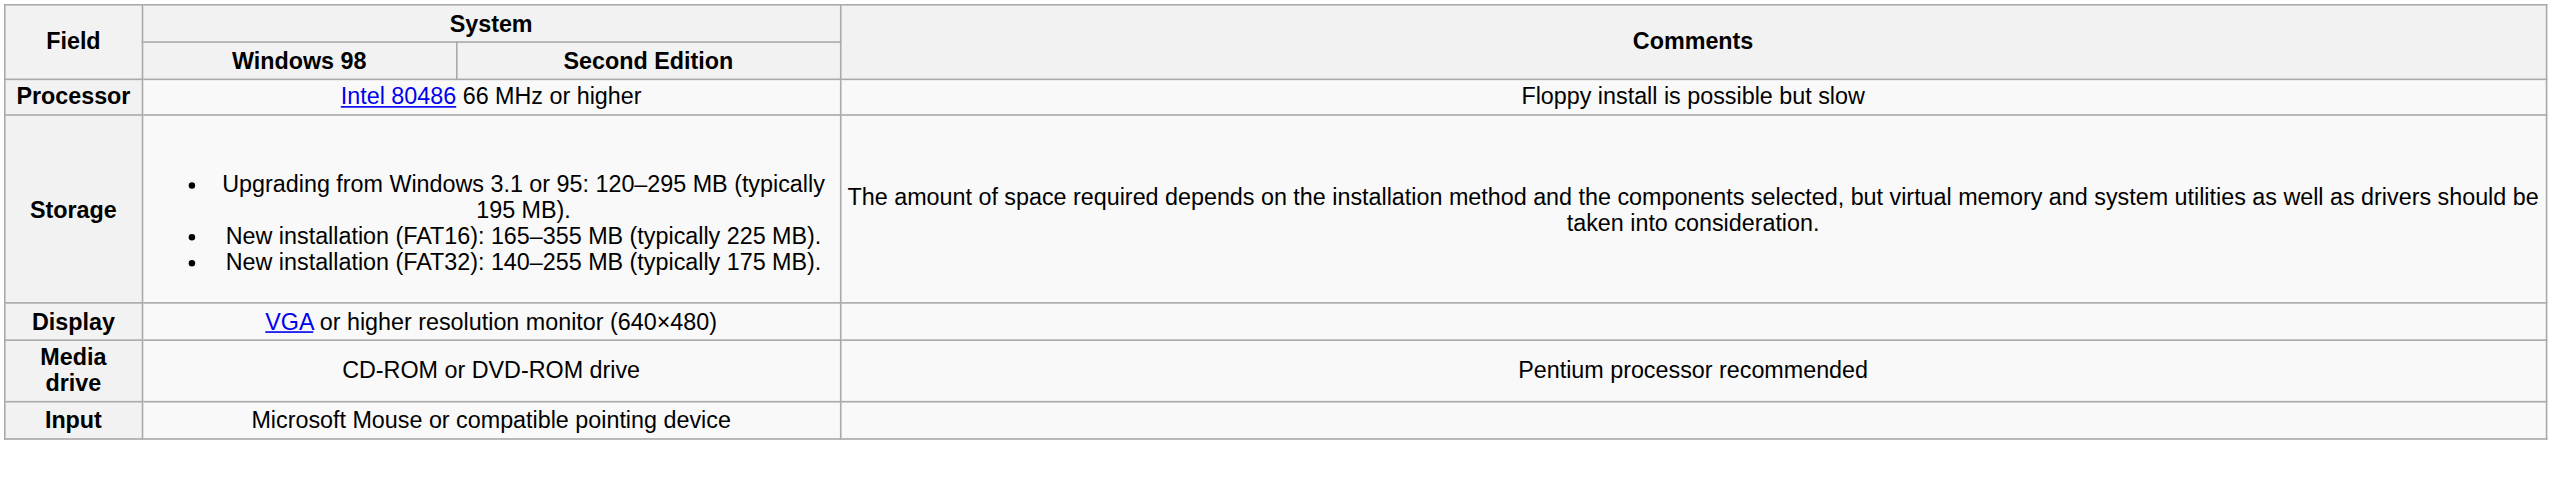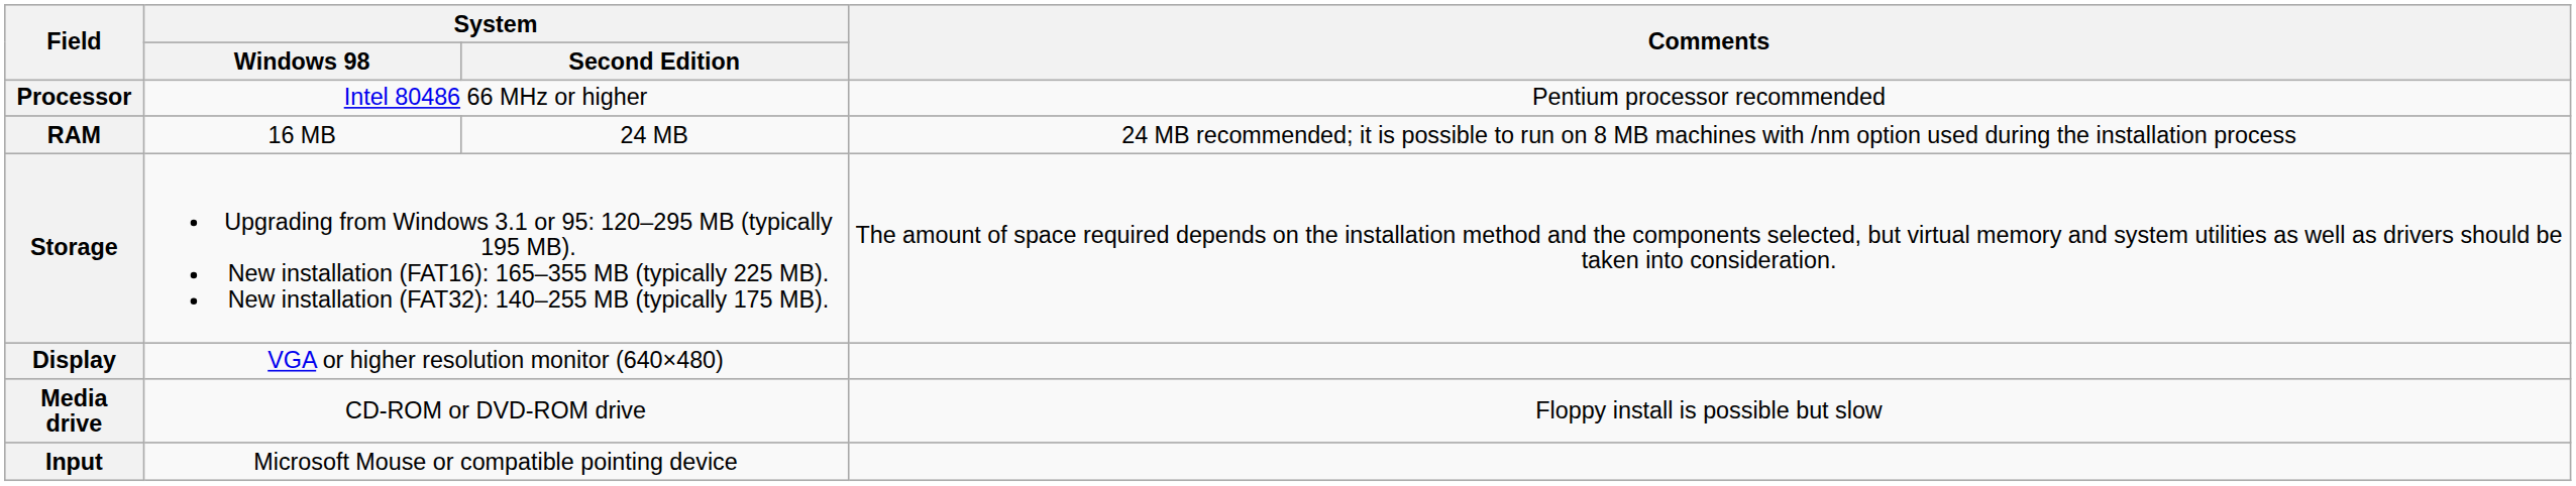Processor | Comments: Floppy install is possible but slow -> Pentium processor recommended
+ row: RAM | 16 MB | 24 MB | 24 MB recommended; it is possible to run on 8 MB machines with /nm option used during the installation process
Media drive | Comments: Pentium processor recommended -> Floppy install is possible but slow
